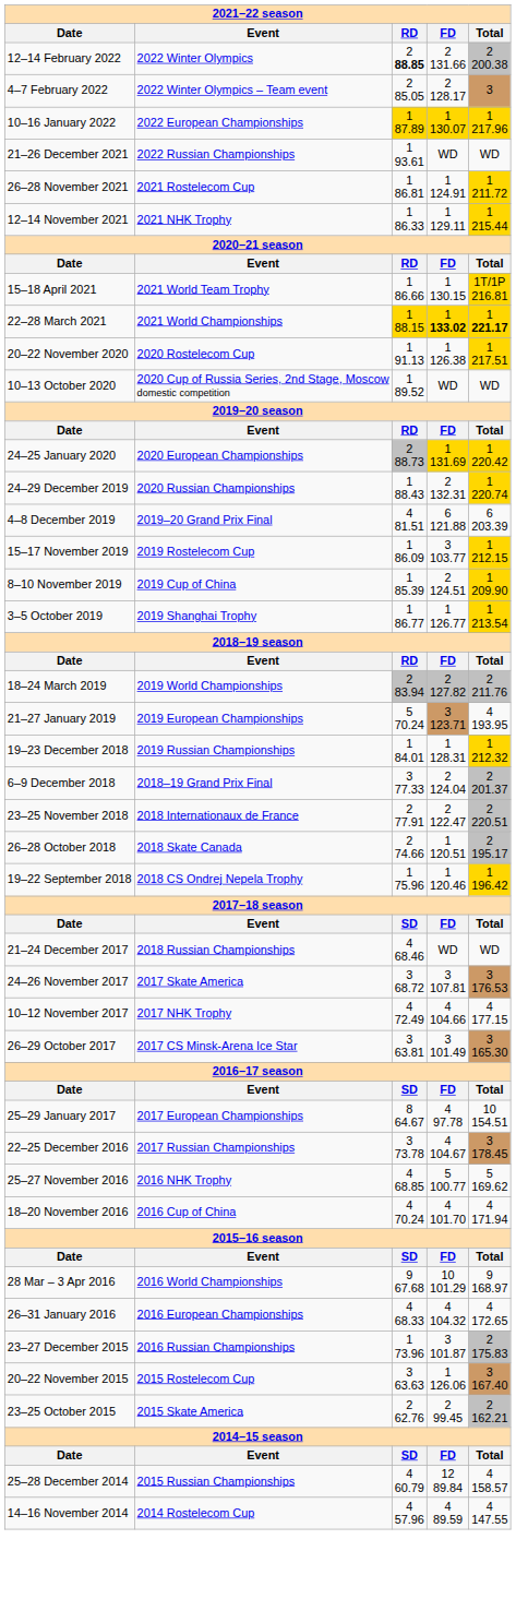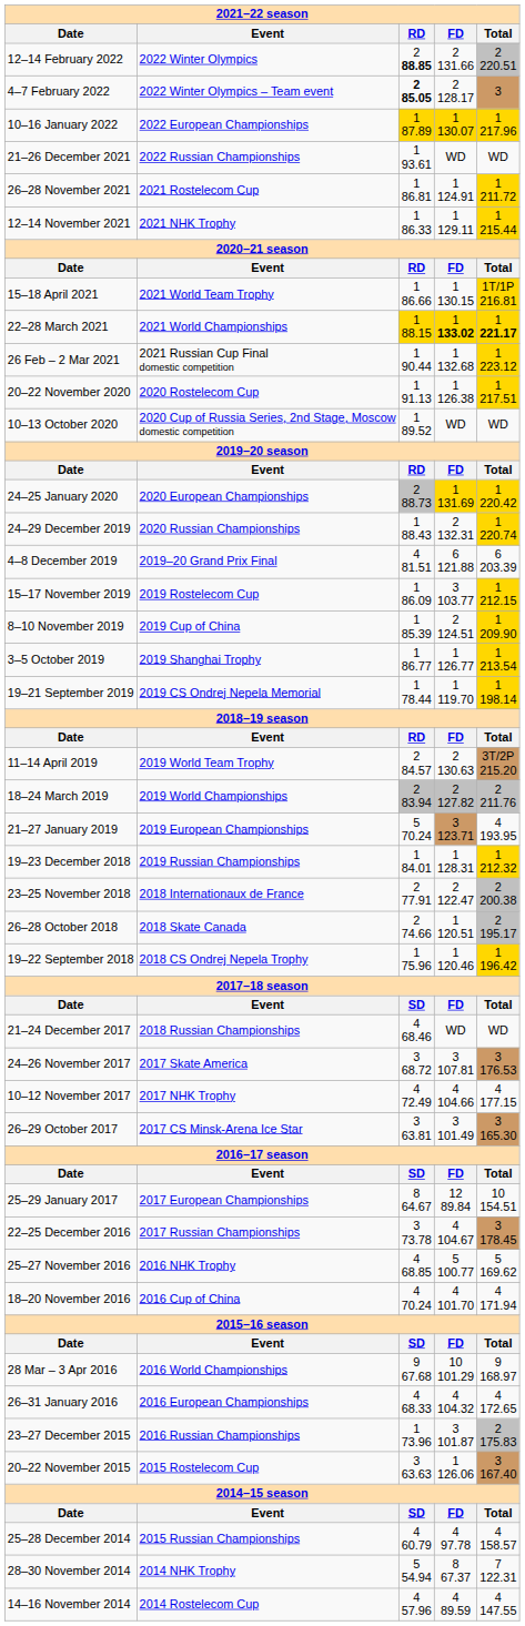12–14 February 2022 | Total: 2 200.38 -> 2 220.51
4–7 February 2022 | RD: normal -> bold
+ row: 26 Feb – 2 Mar 2021 | 2021 Russian Cup Final domestic competition | 1 90.44 | 1 132.68 | 1 223.12
+ row: 19–21 September 2019 | 2019 CS Ondrej Nepela Memorial | 1 78.44 | 1 119.70 | 1 198.14
+ row: 11–14 April 2019 | 2019 World Team Trophy | 2 84.57 | 2 130.63 | 3T/2P 215.20
- row: 6–9 December 2018 | 2018–19 Grand Prix Final | 3 77.33 | 2 124.04 | 2 201.37
23–25 November 2018 | Total: 2 220.51 -> 2 200.38
25–29 January 2017 | FD: 4 97.78 -> 12 89.84
- row: 23–25 October 2015 | 2015 Skate America | 2 62.76 | 2 99.45 | 2 162.21
25–28 December 2014 | FD: 12 89.84 -> 4 97.78
+ row: 28–30 November 2014 | 2014 NHK Trophy | 5 54.94 | 8 67.37 | 7 122.31
